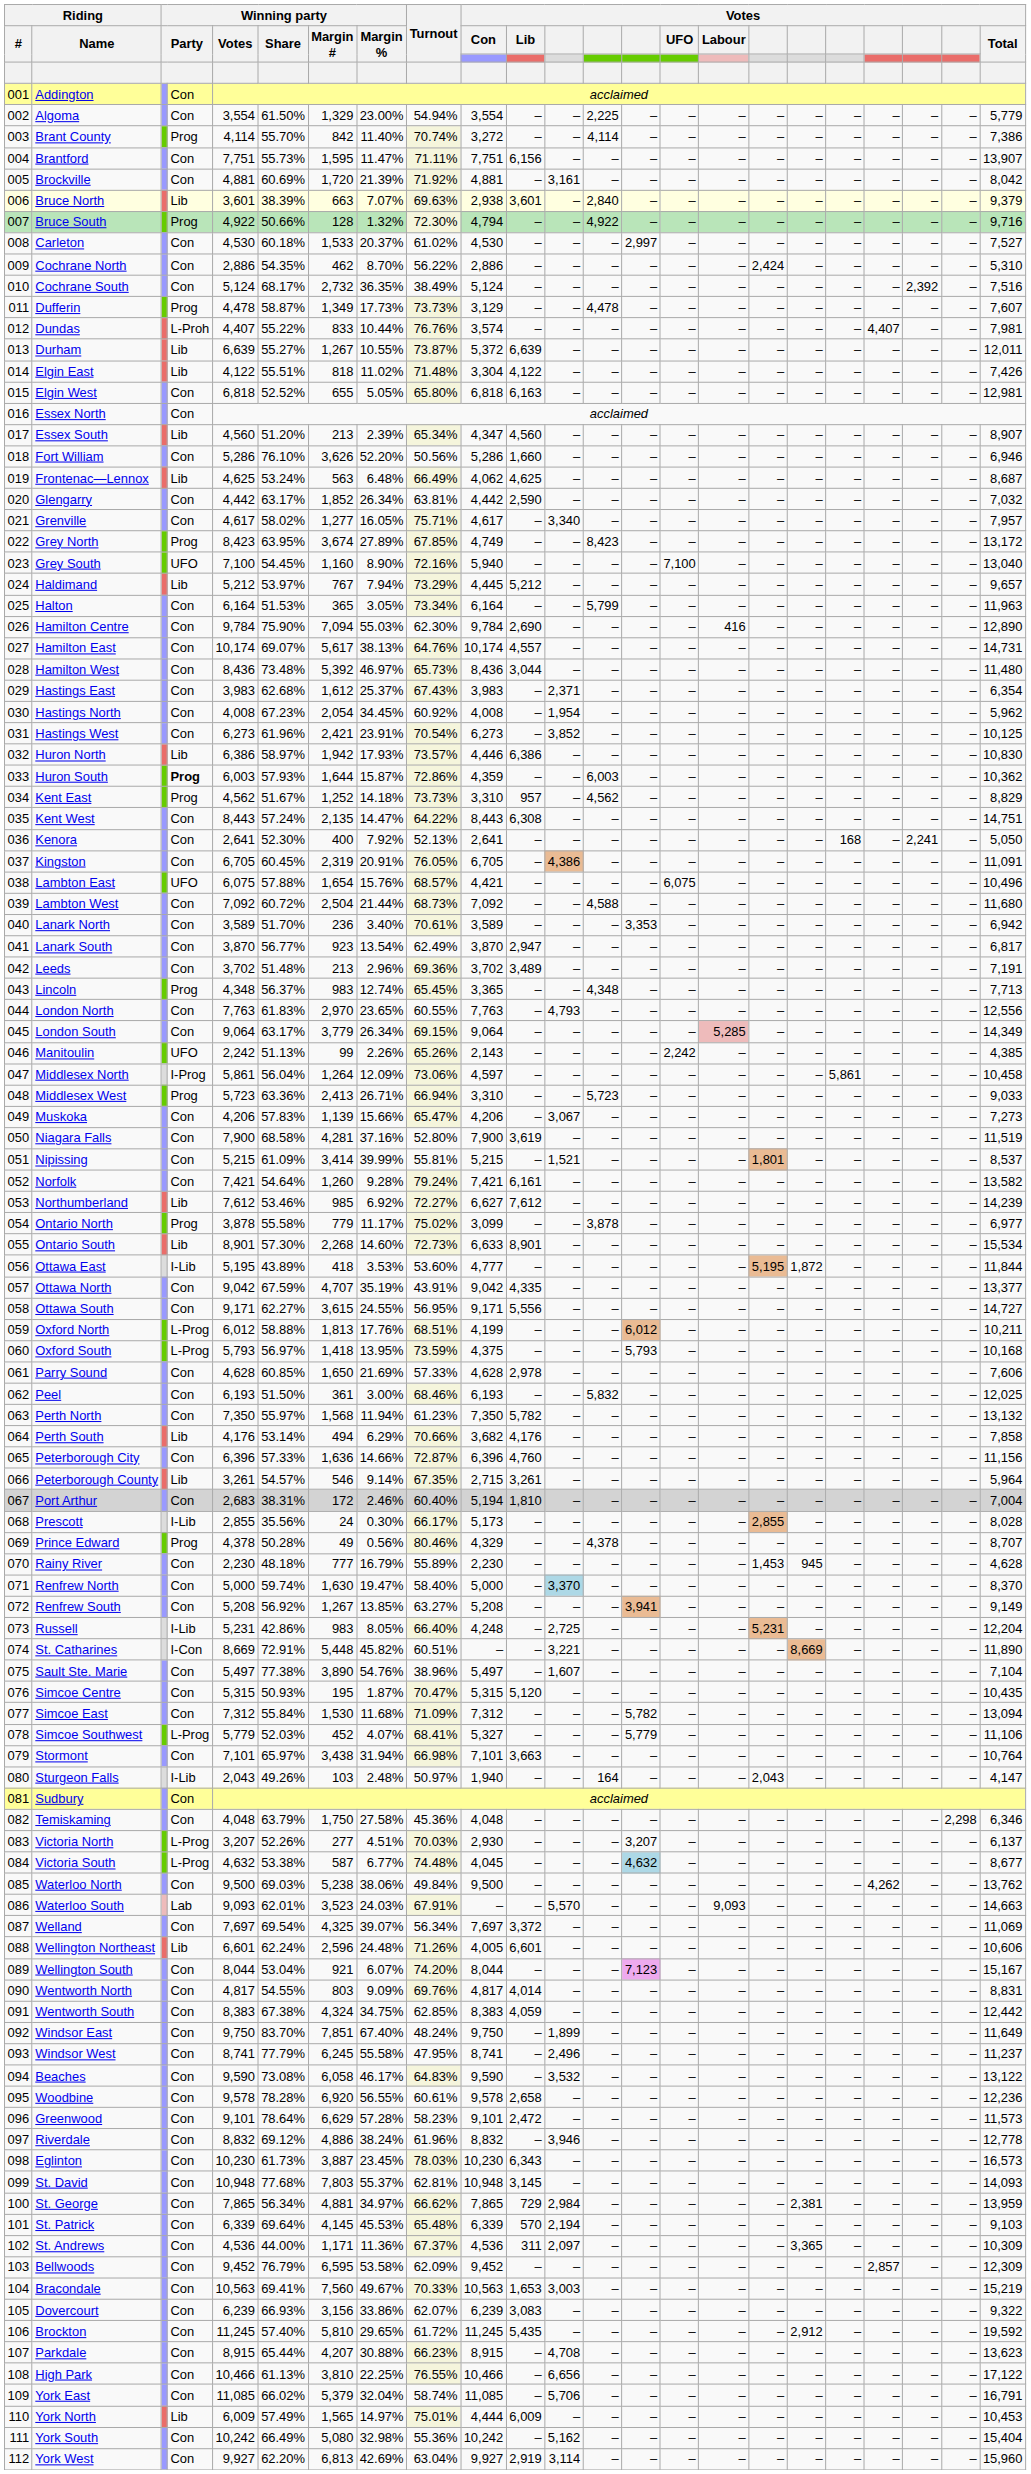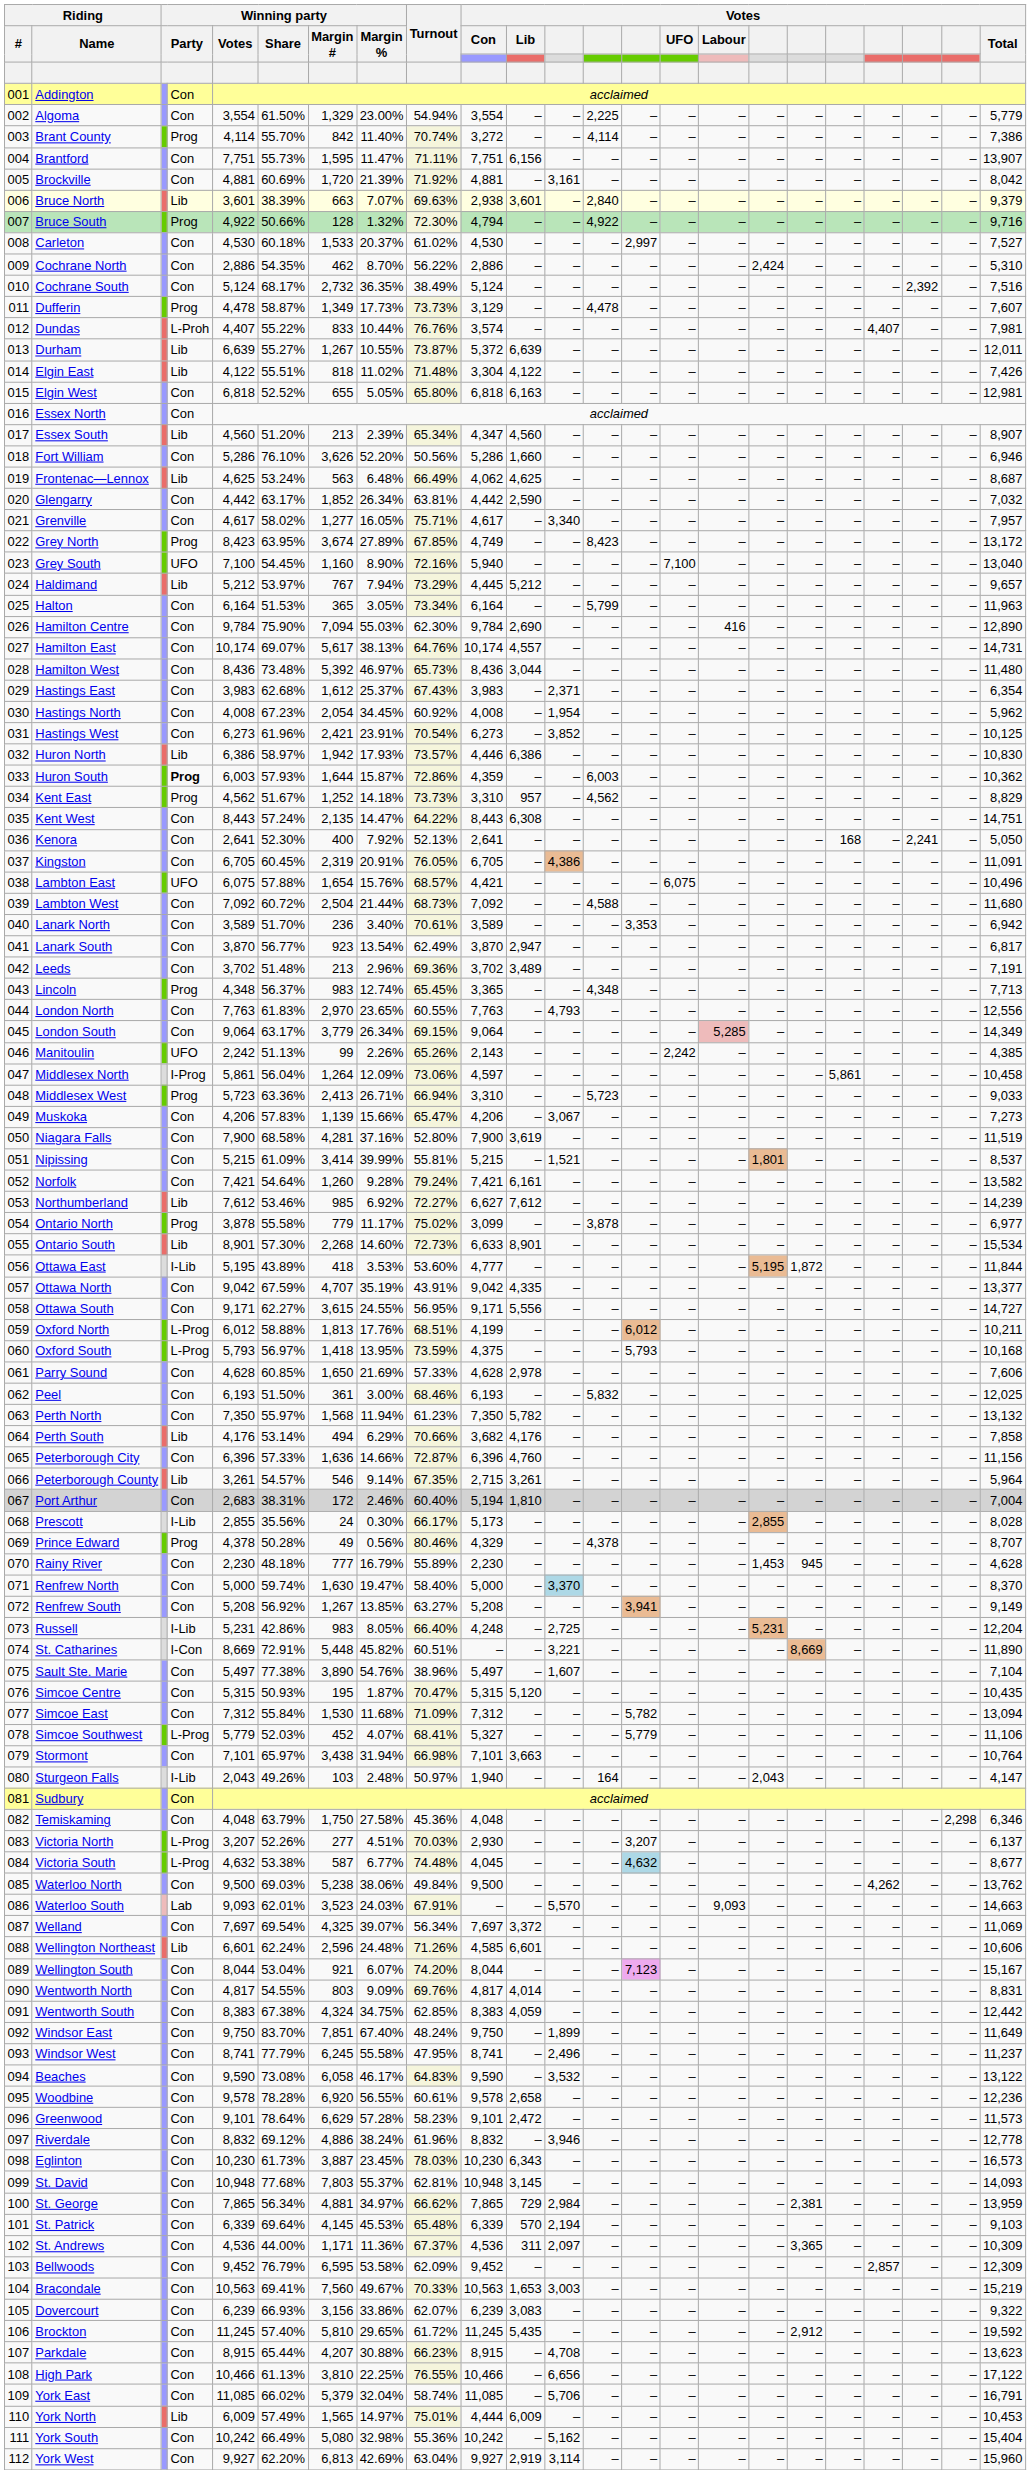Wellington Northeast | Votes / Con: 4,005 -> 4,585
